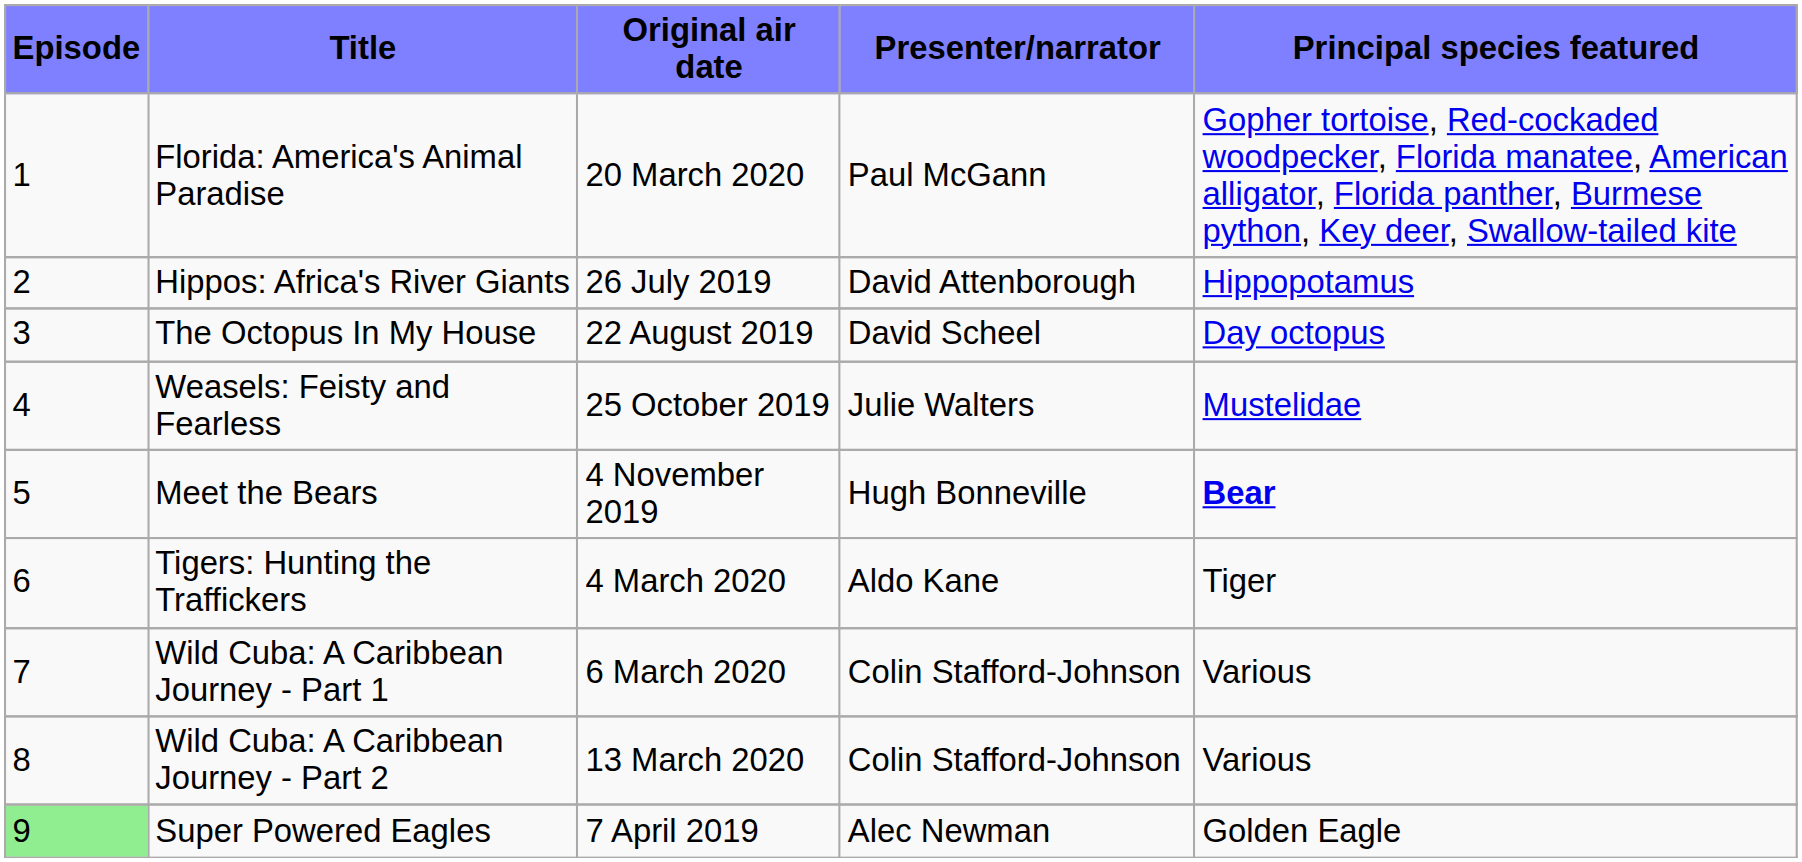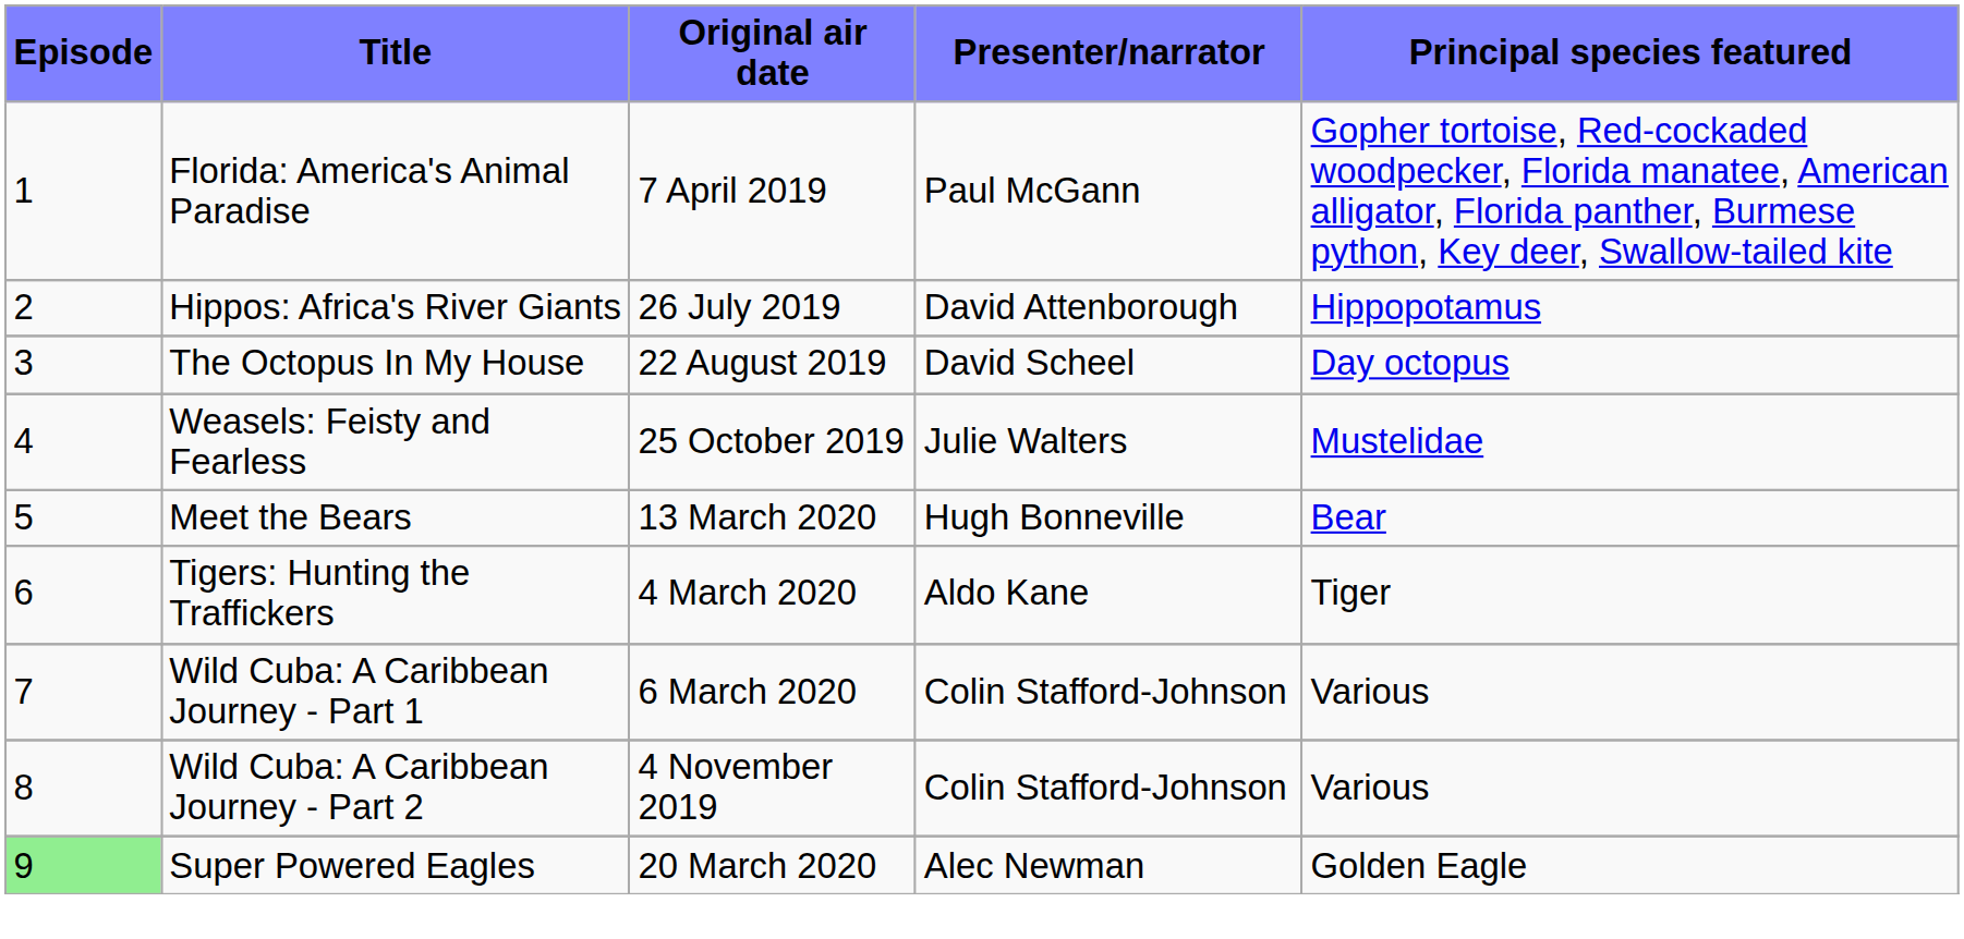Florida: America's Animal Paradise | Original air date: 20 March 2020 -> 7 April 2019
Meet the Bears | Original air date: 4 November 2019 -> 13 March 2020
Meet the Bears | Principal species featured: bold -> normal
Wild Cuba: A Caribbean Journey - Part 2 | Original air date: 13 March 2020 -> 4 November 2019
Super Powered Eagles | Original air date: 7 April 2019 -> 20 March 2020
